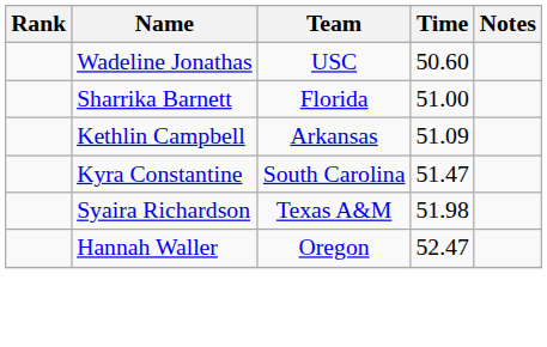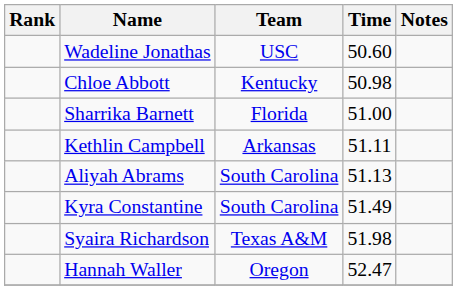+ row: Chloe Abbott | Kentucky | 50.98
Kethlin Campbell | Time: 51.09 -> 51.11
+ row: Aliyah Abrams | South Carolina | 51.13
Kyra Constantine | Time: 51.47 -> 51.49
